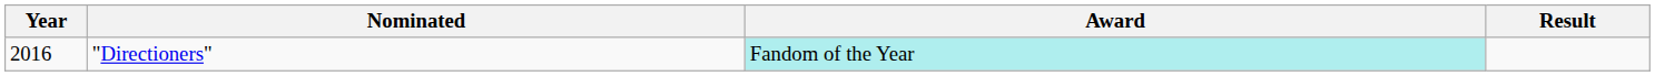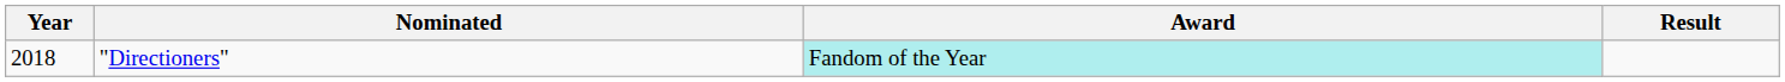"Directioners" | Year: 2016 -> 2018
